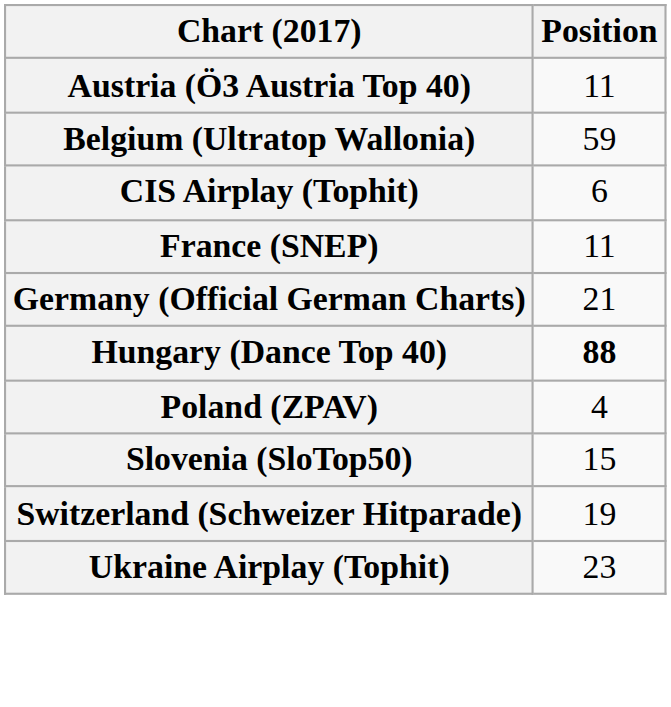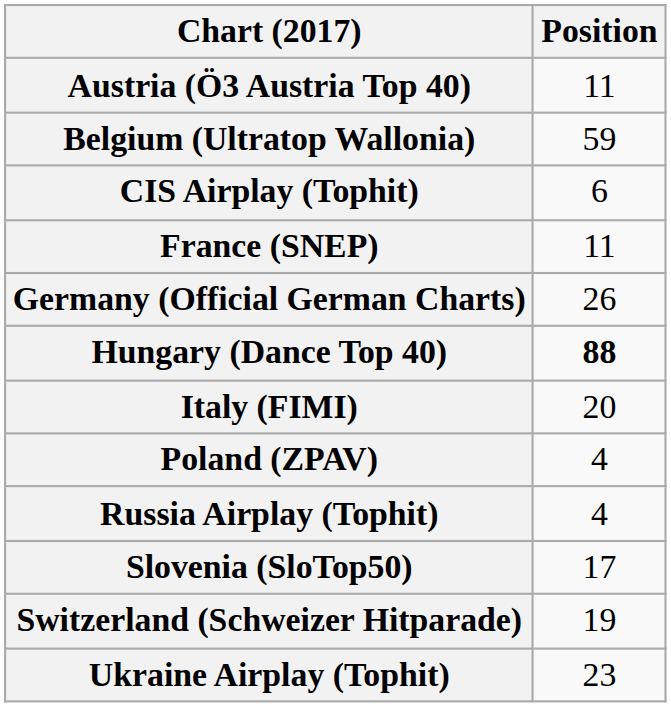Germany (Official German Charts) | Position: 21 -> 26
+ row: Italy (FIMI) | 20
+ row: Russia Airplay (Tophit) | 4
Slovenia (SloTop50) | Position: 15 -> 17
